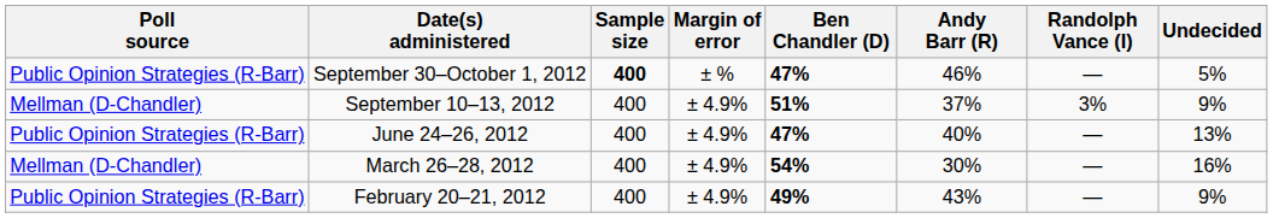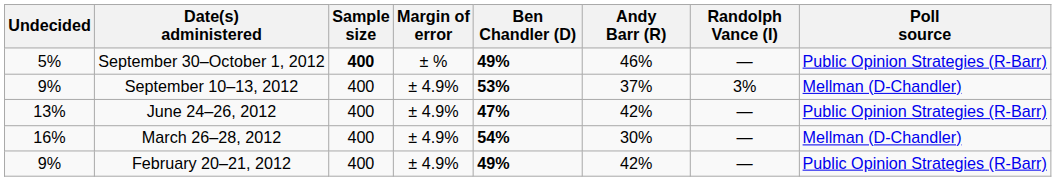columns swapped: Poll source <-> Undecided
September 30–October 1, 2012 | Ben Chandler (D): 47% -> 49%
September 10–13, 2012 | Ben Chandler (D): 51% -> 53%
June 24–26, 2012 | Andy Barr (R): 40% -> 42%
February 20–21, 2012 | Andy Barr (R): 43% -> 42%
